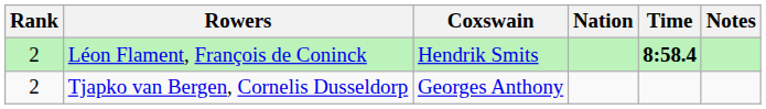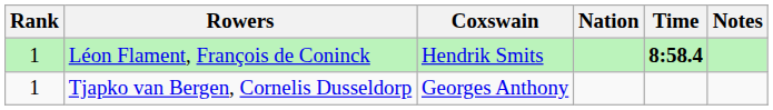Léon Flament, François de Coninck | Rank: 2 -> 1
Tjapko van Bergen, Cornelis Dusseldorp | Rank: 2 -> 1
